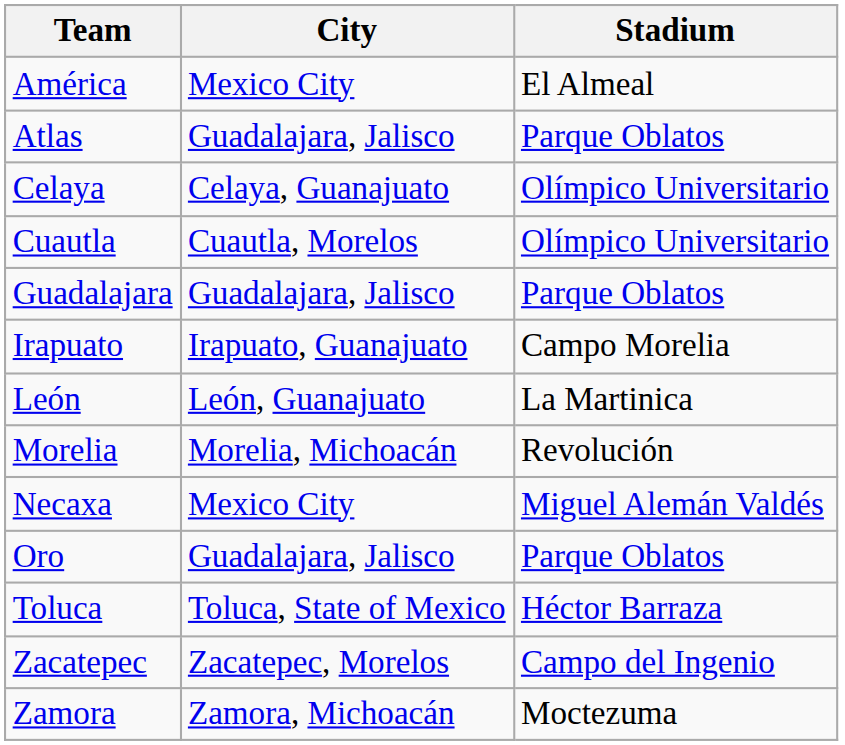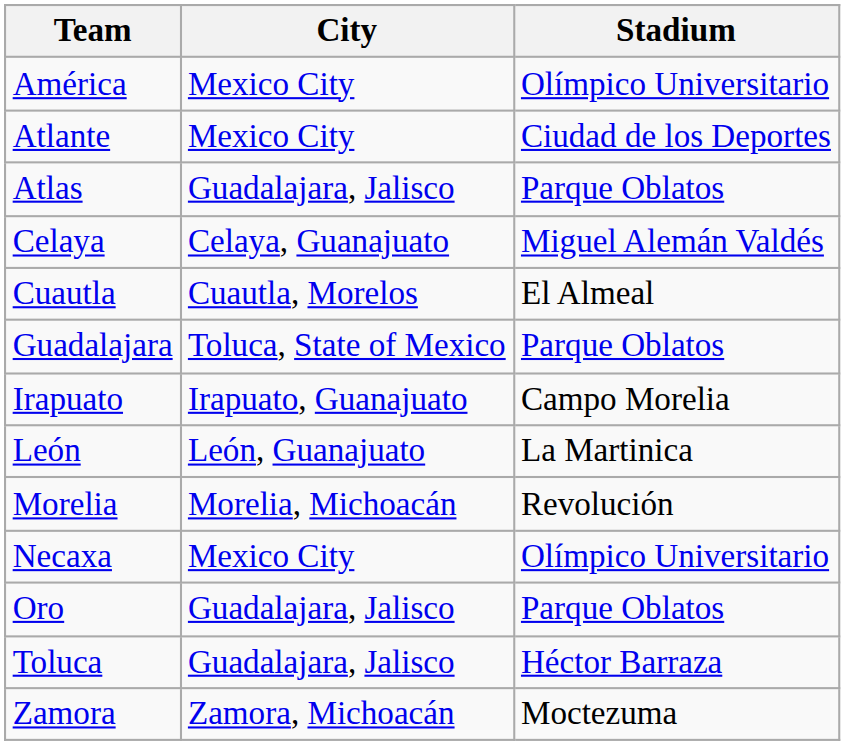América | Stadium: El Almeal -> Olímpico Universitario
+ row: Atlante | Mexico City | Ciudad de los Deportes
Celaya | Stadium: Olímpico Universitario -> Miguel Alemán Valdés
Cuautla | Stadium: Olímpico Universitario -> El Almeal
Guadalajara | City: Guadalajara, Jalisco -> Toluca, State of Mexico
Necaxa | Stadium: Miguel Alemán Valdés -> Olímpico Universitario
Toluca | City: Toluca, State of Mexico -> Guadalajara, Jalisco
- row: Zacatepec | Zacatepec, Morelos | Campo del Ingenio
